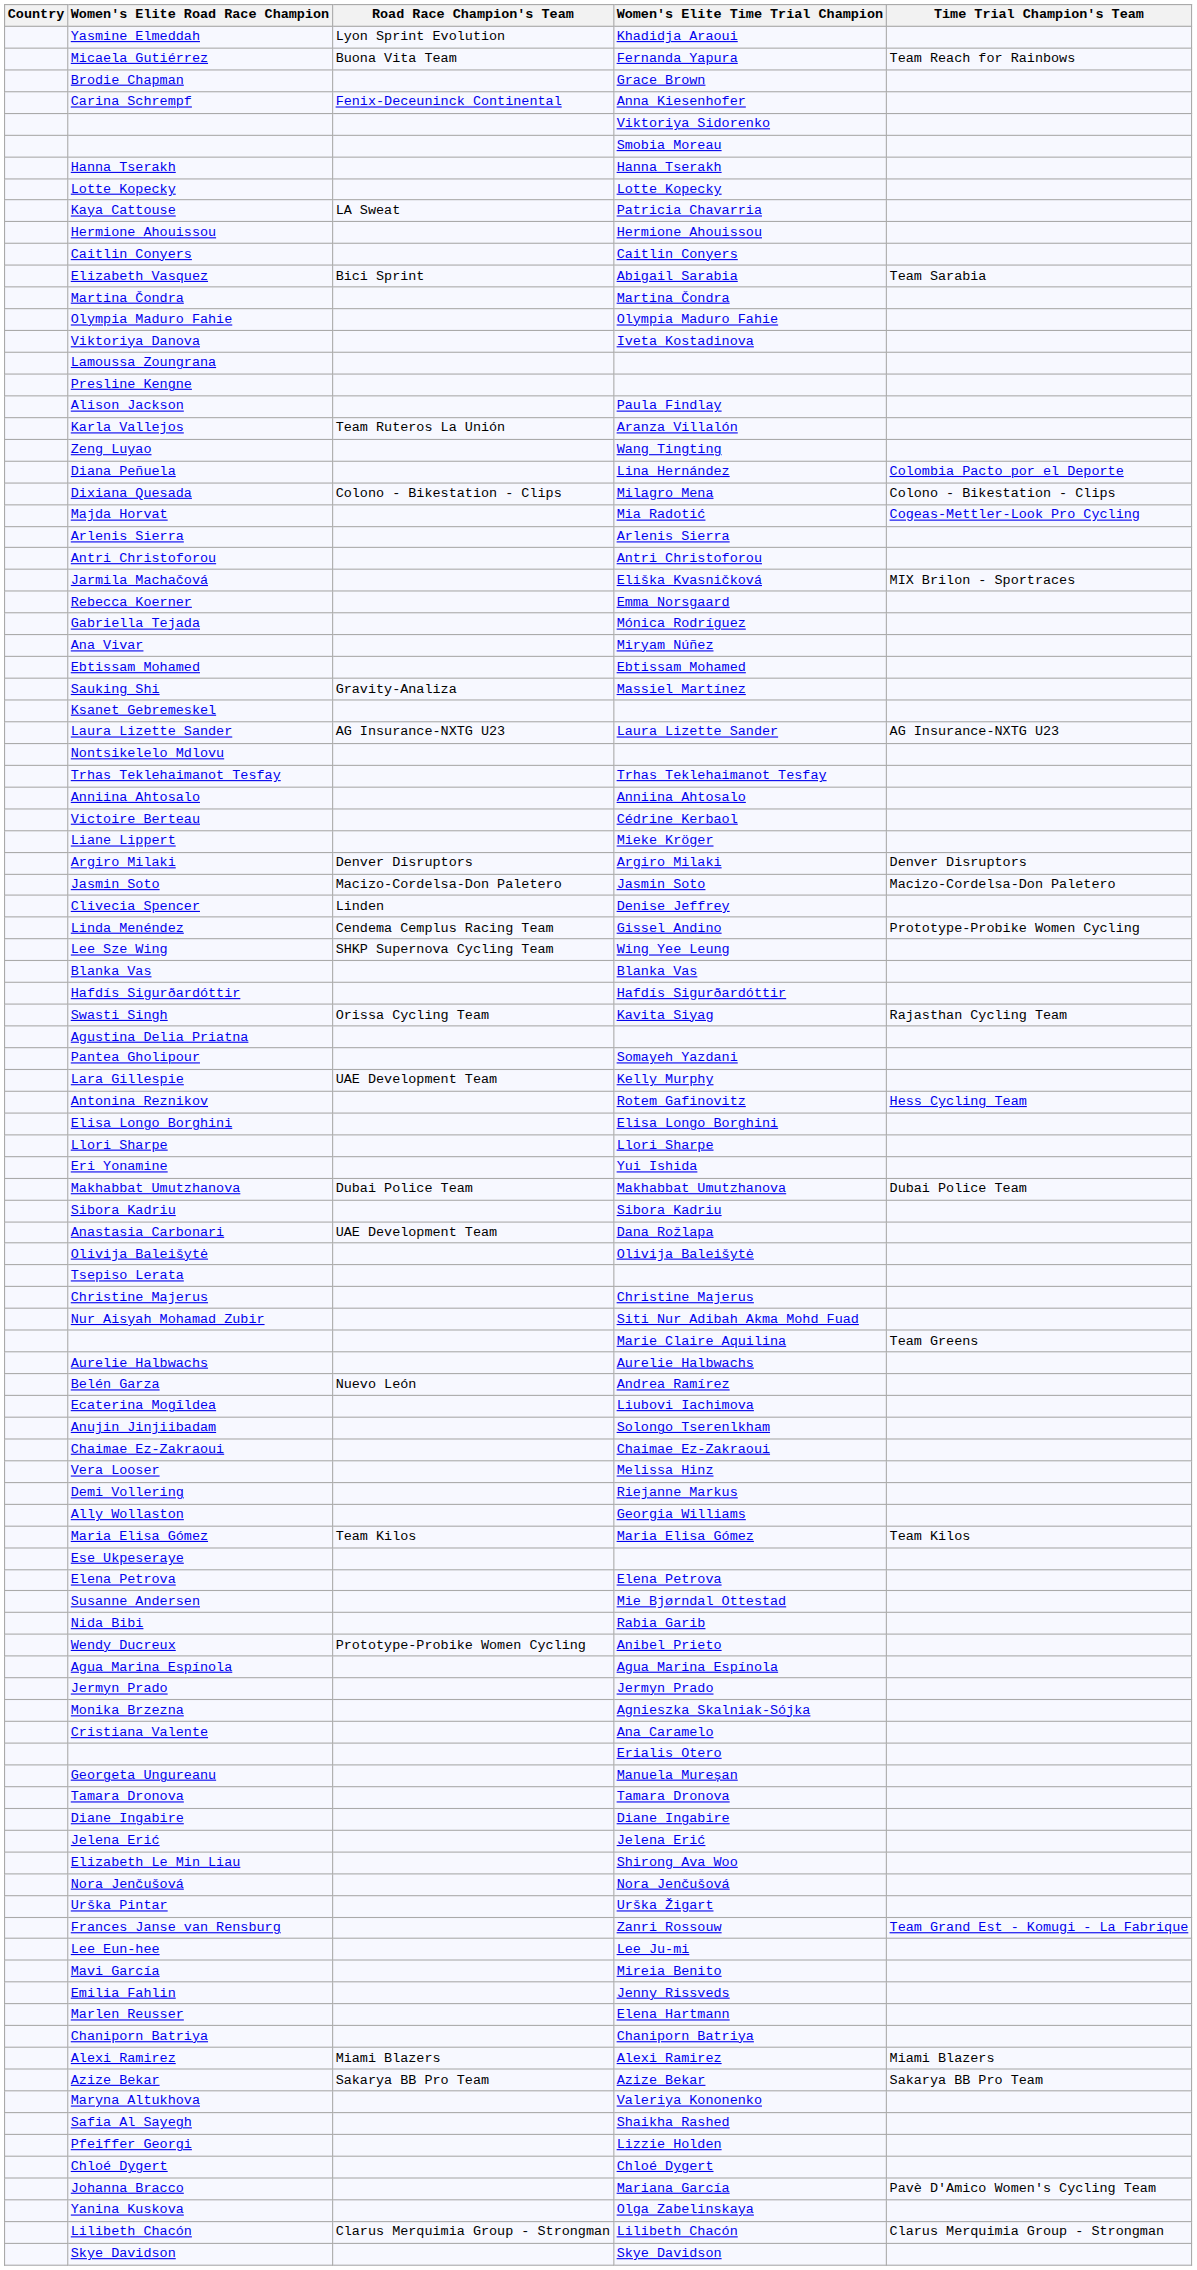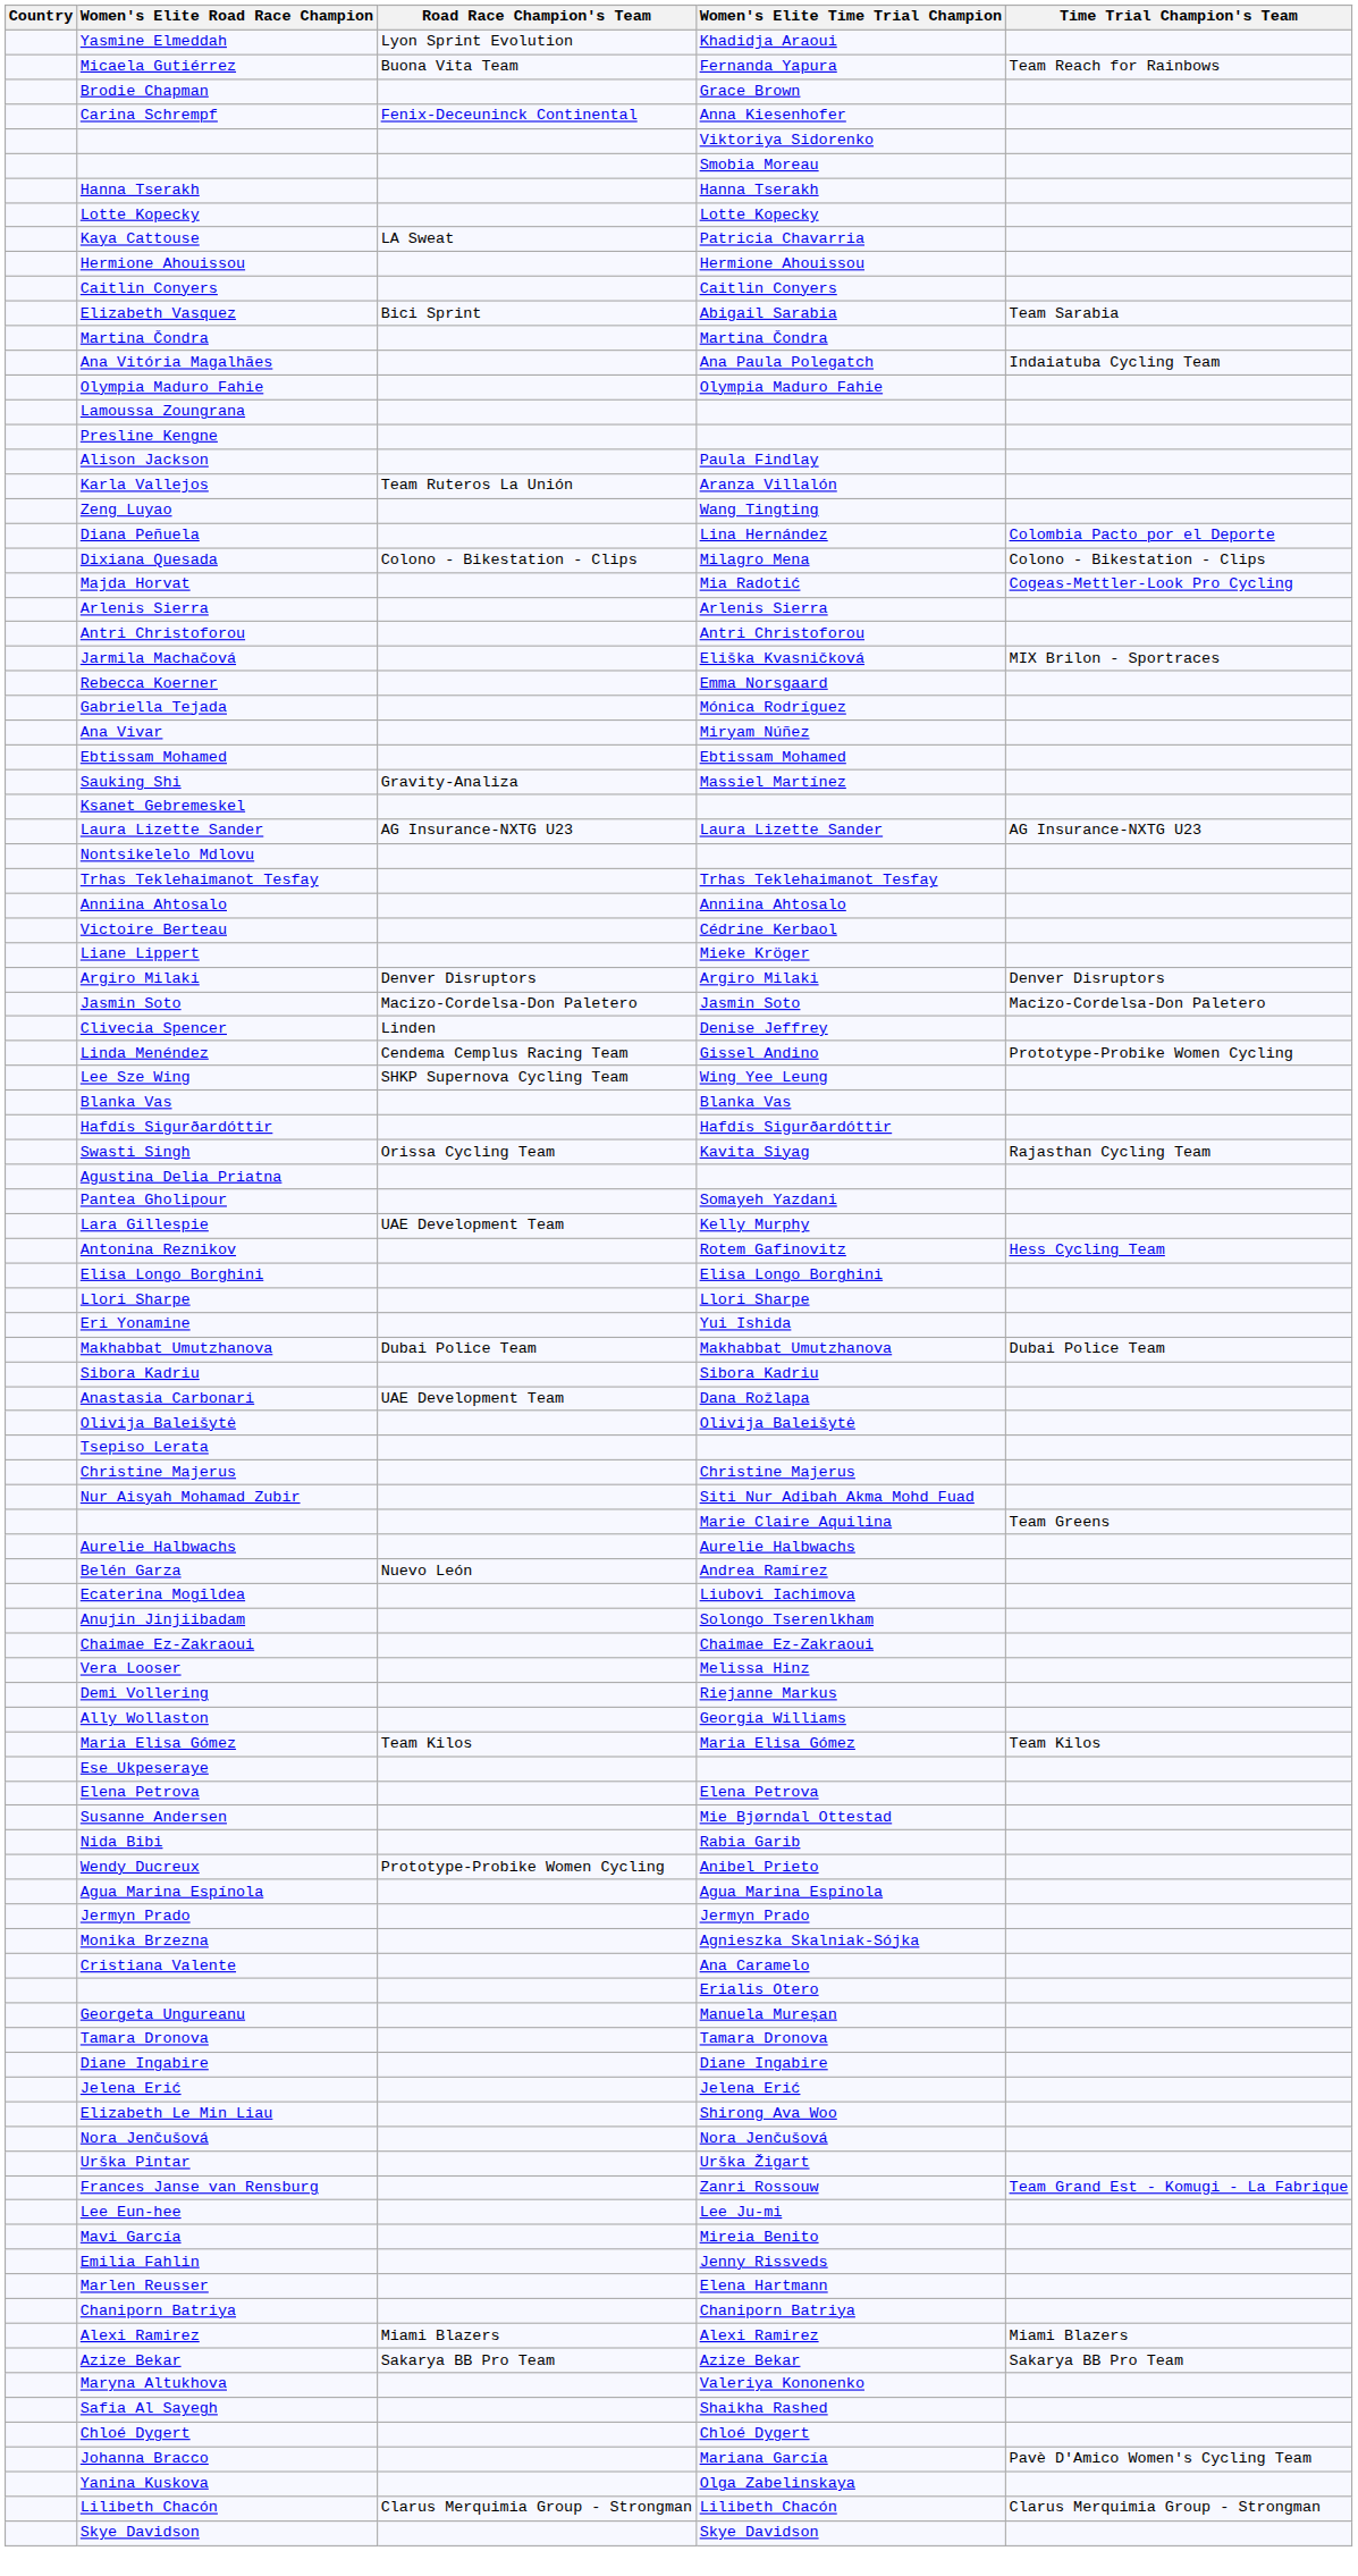+ row: Ana Vitória Magalhães | Ana Paula Polegatch | Indaiatuba Cycling Team
- row: Viktoriya Danova | Iveta Kostadinova
- row: Pfeiffer Georgi | Lizzie Holden
